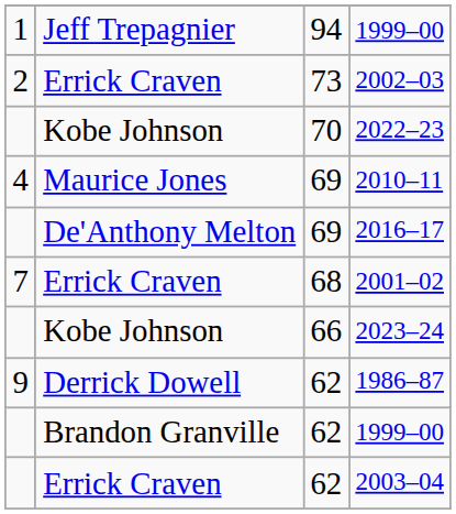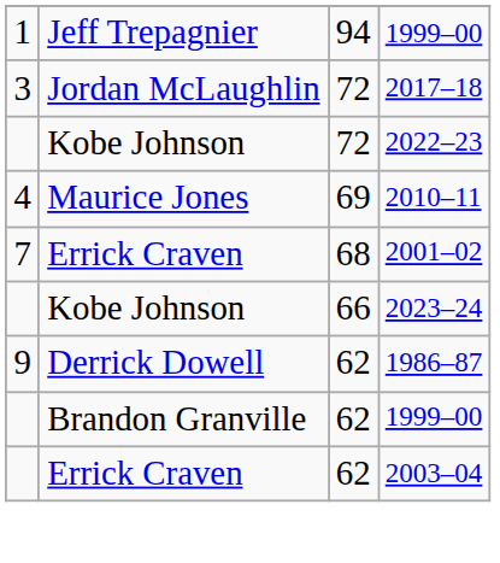- row: 2 | Errick Craven | 73 | 2002–03
+ row: 3 | Jordan McLaughlin | 72 | 2017–18
2022–23 | column 3: 70 -> 72
- row: De'Anthony Melton | 69 | 2016–17
